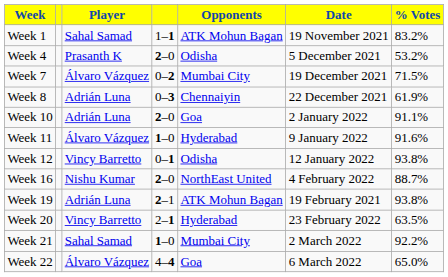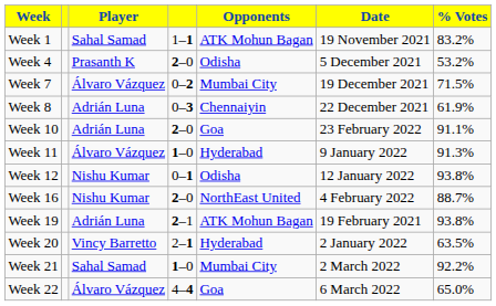Week 10 | Date: 2 January 2022 -> 23 February 2022
Week 11 | % Votes: 91.6% -> 91.3%
Week 12 | Player: Vincy Barretto -> Nishu Kumar
Week 20 | Date: 23 February 2022 -> 2 January 2022
